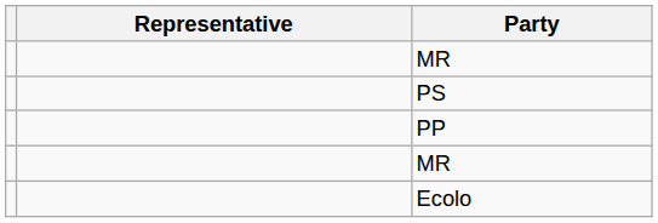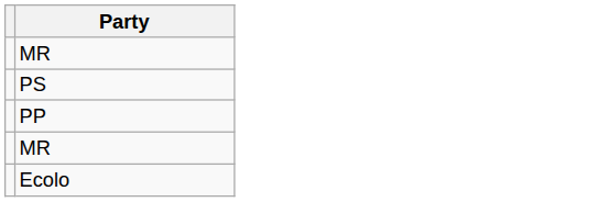- column: Representative
